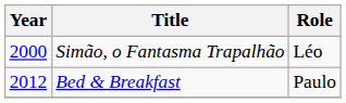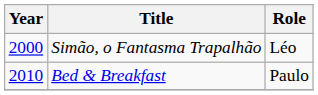Bed & Breakfast | Year: 2012 -> 2010
